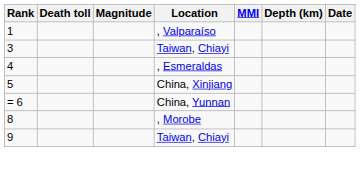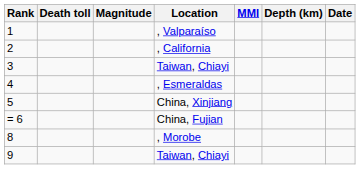+ row: 2 | , California
- row: = 6 | China, Yunnan
+ row: = 6 | China, Fujian
